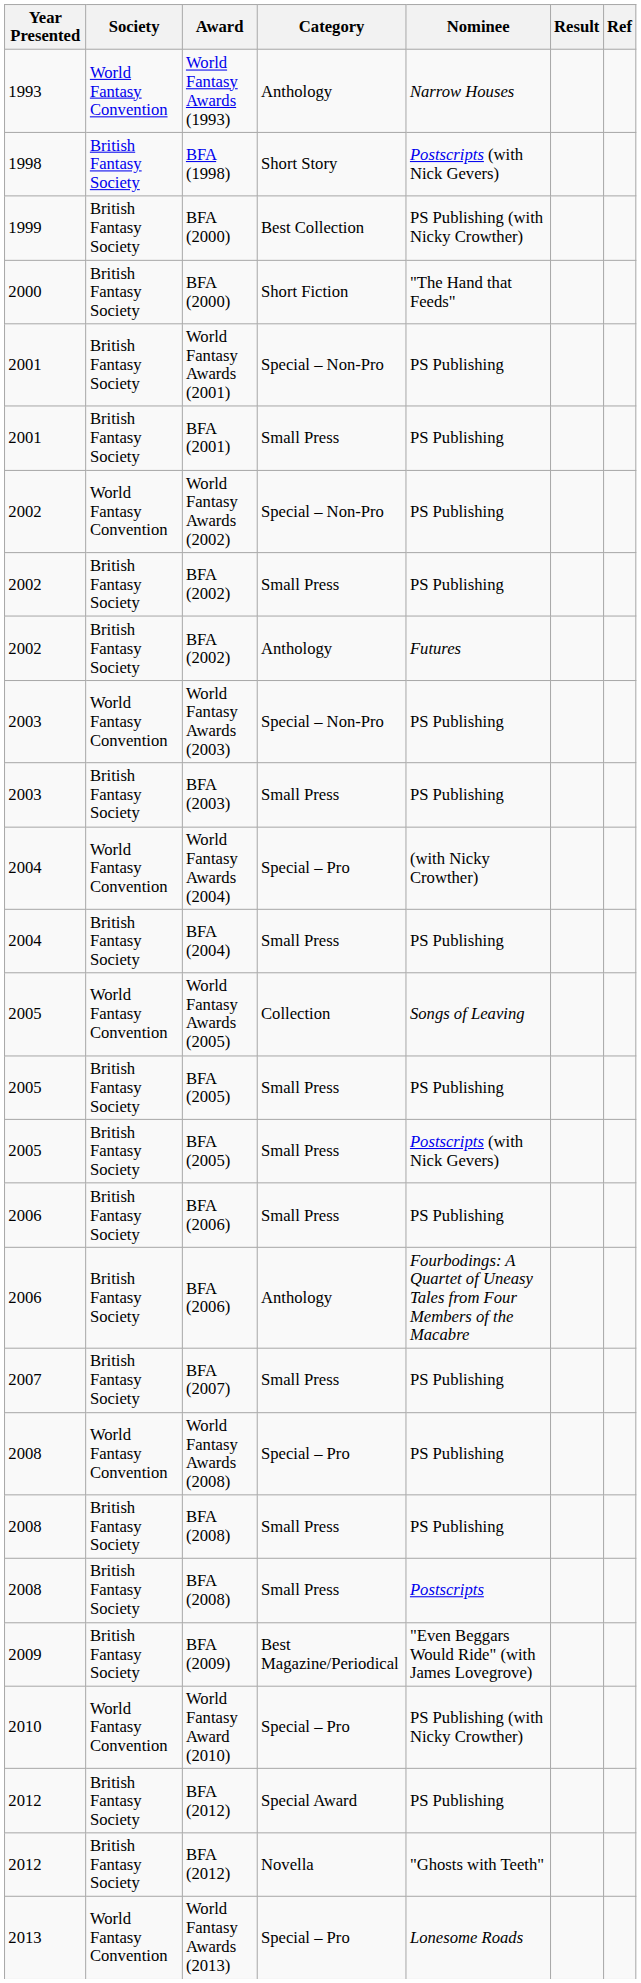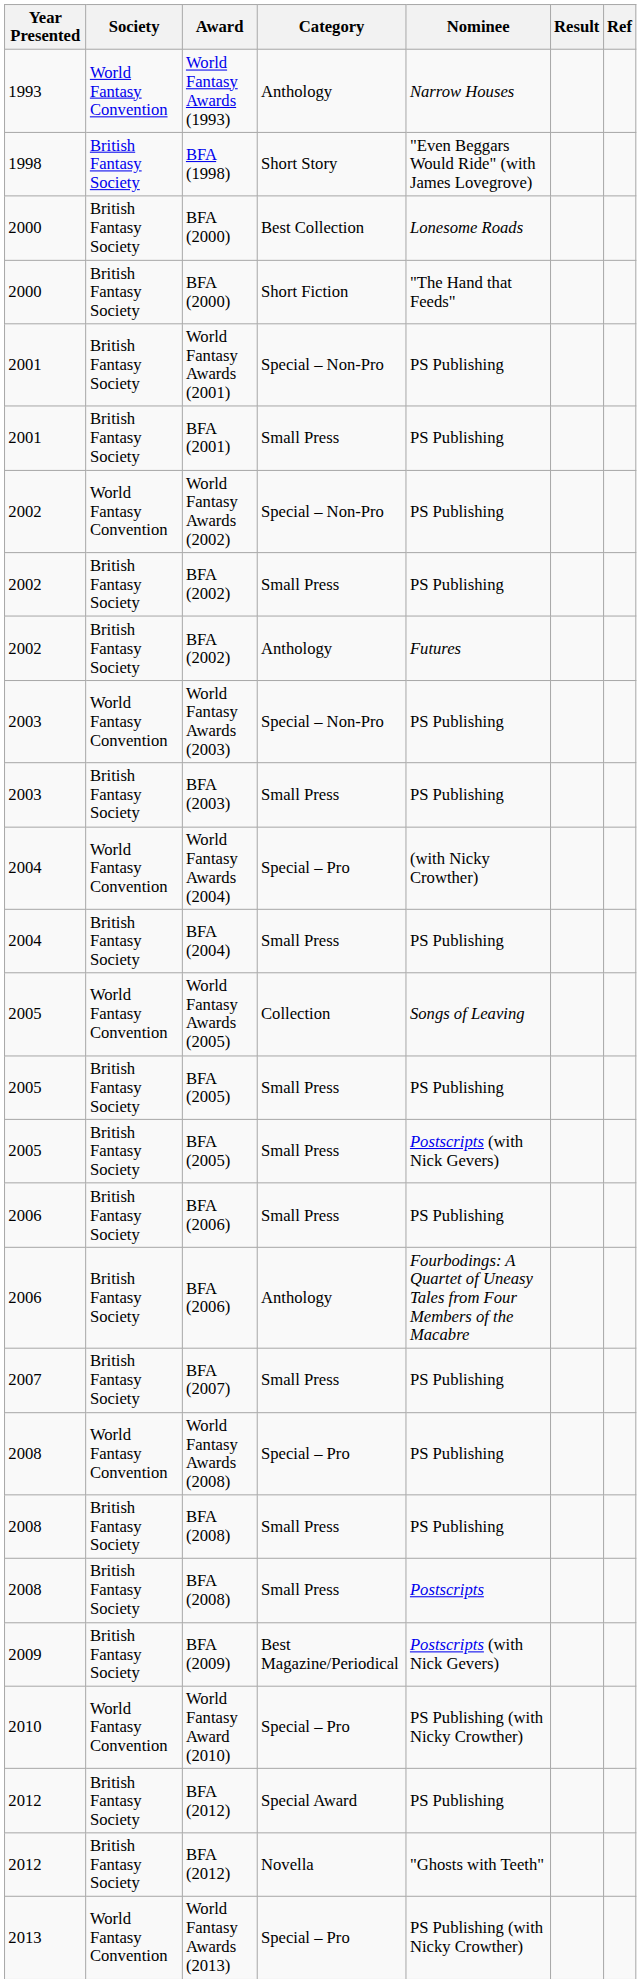BFA (1998) | Nominee: Postscripts (with Nick Gevers) -> "Even Beggars Would Ride" (with James Lovegrove)
BFA (2000) / Best Collection | Year Presented: 1999 -> 2000
BFA (2000) / Best Collection | Nominee: PS Publishing (with Nicky Crowther) -> Lonesome Roads
BFA (2009) | Nominee: "Even Beggars Would Ride" (with James Lovegrove) -> Postscripts (with Nick Gevers)
World Fantasy Awards (2013) | Nominee: Lonesome Roads -> PS Publishing (with Nicky Crowther)
